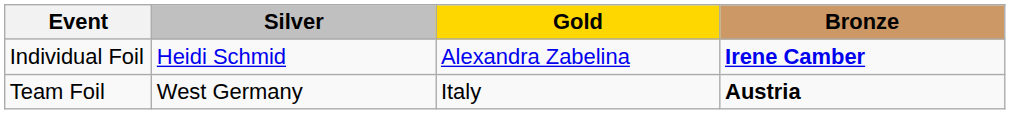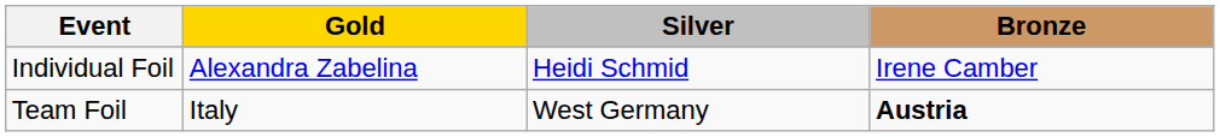columns swapped: Gold <-> Silver
Individual Foil | Bronze: bold -> normal
